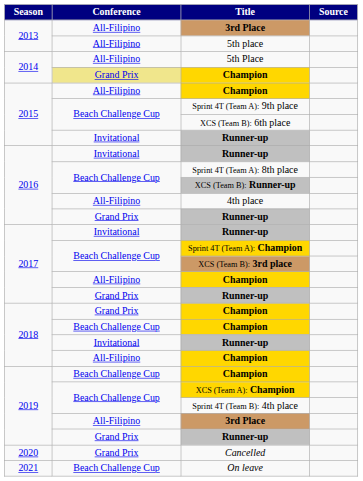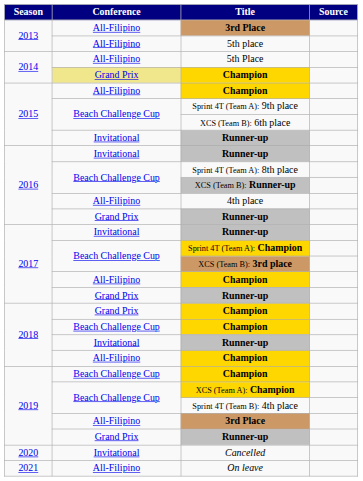Cancelled | Conference: Grand Prix -> Invitational
On leave | Conference: Beach Challenge Cup -> All-Filipino
